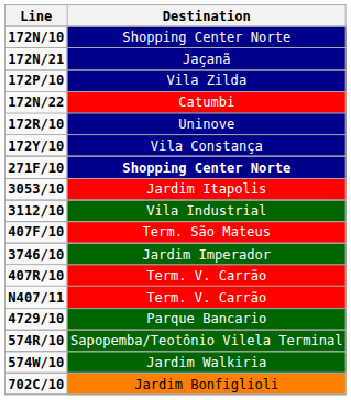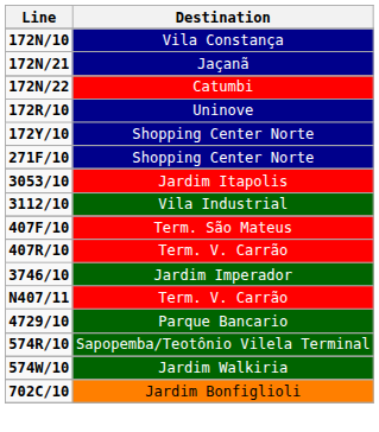172N/10 | Destination: Shopping Center Norte -> Vila Constança
- row: 172P/10 | Vila Zilda
172Y/10 | Destination: Vila Constança -> Shopping Center Norte
271F/10 | Destination: bold -> normal
rows swapped: 407R/10 <-> 3746/10
